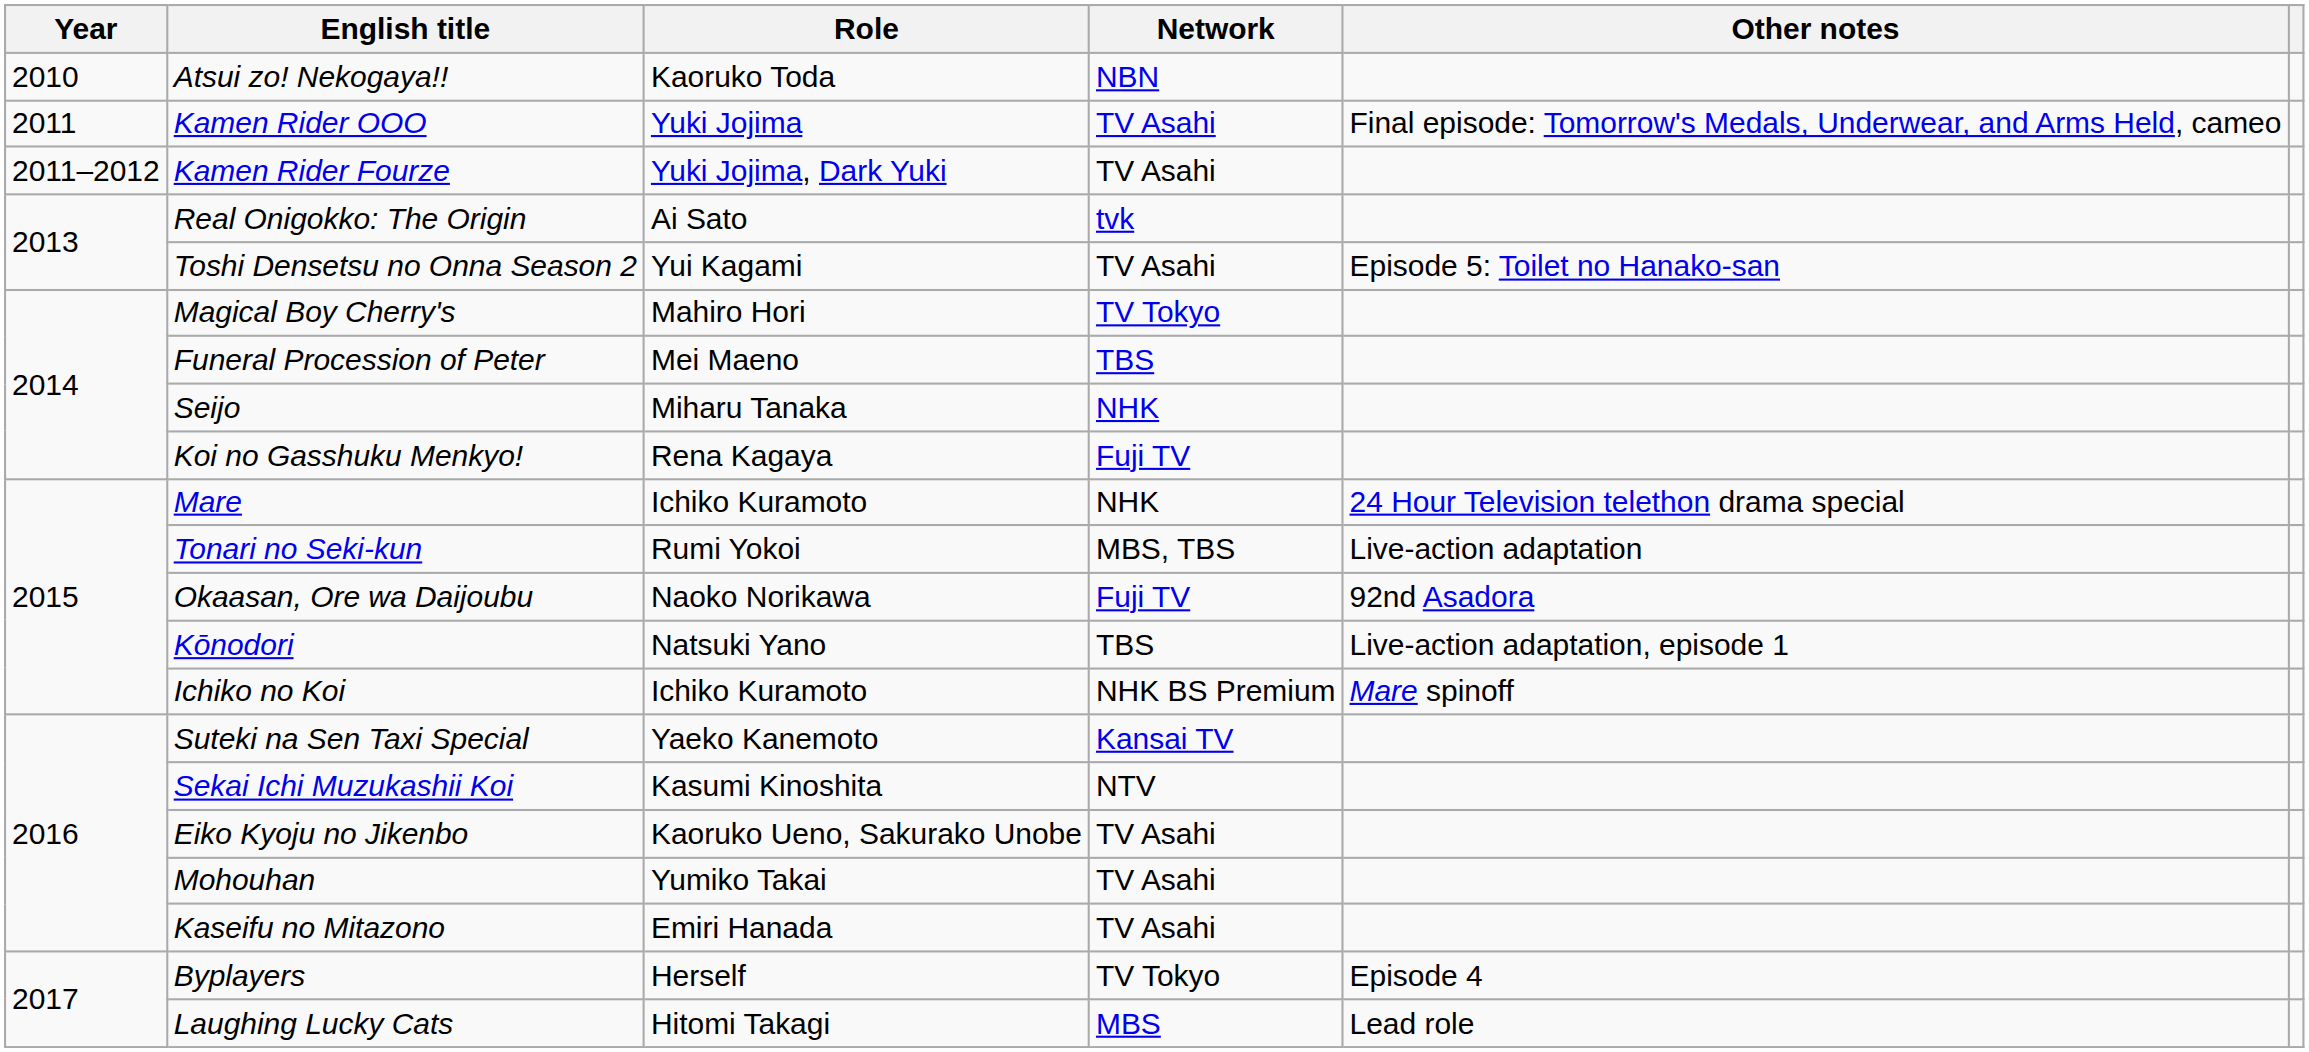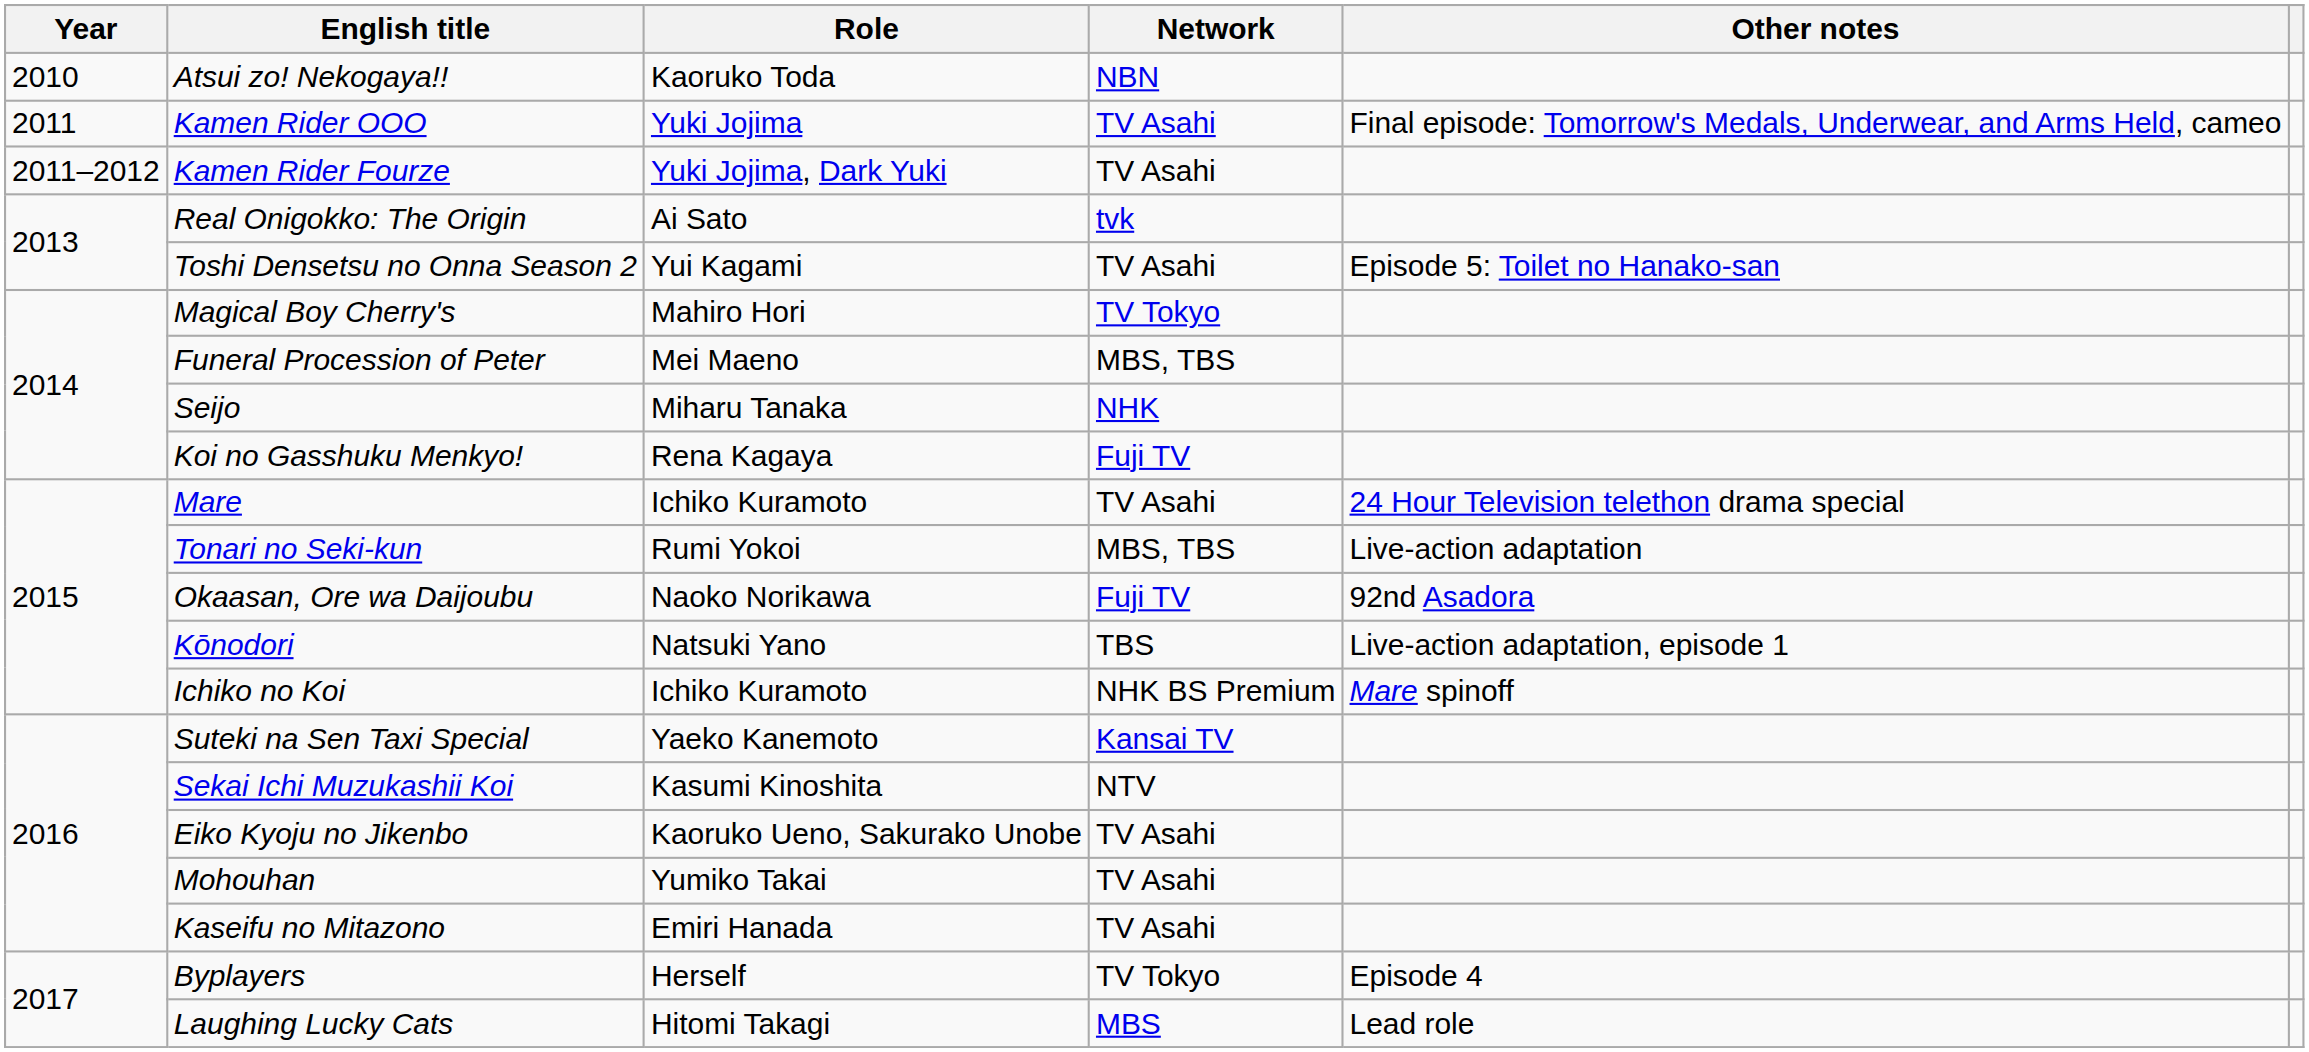Funeral Procession of Peter | Network: TBS -> MBS, TBS
Mare | Network: NHK -> TV Asahi
